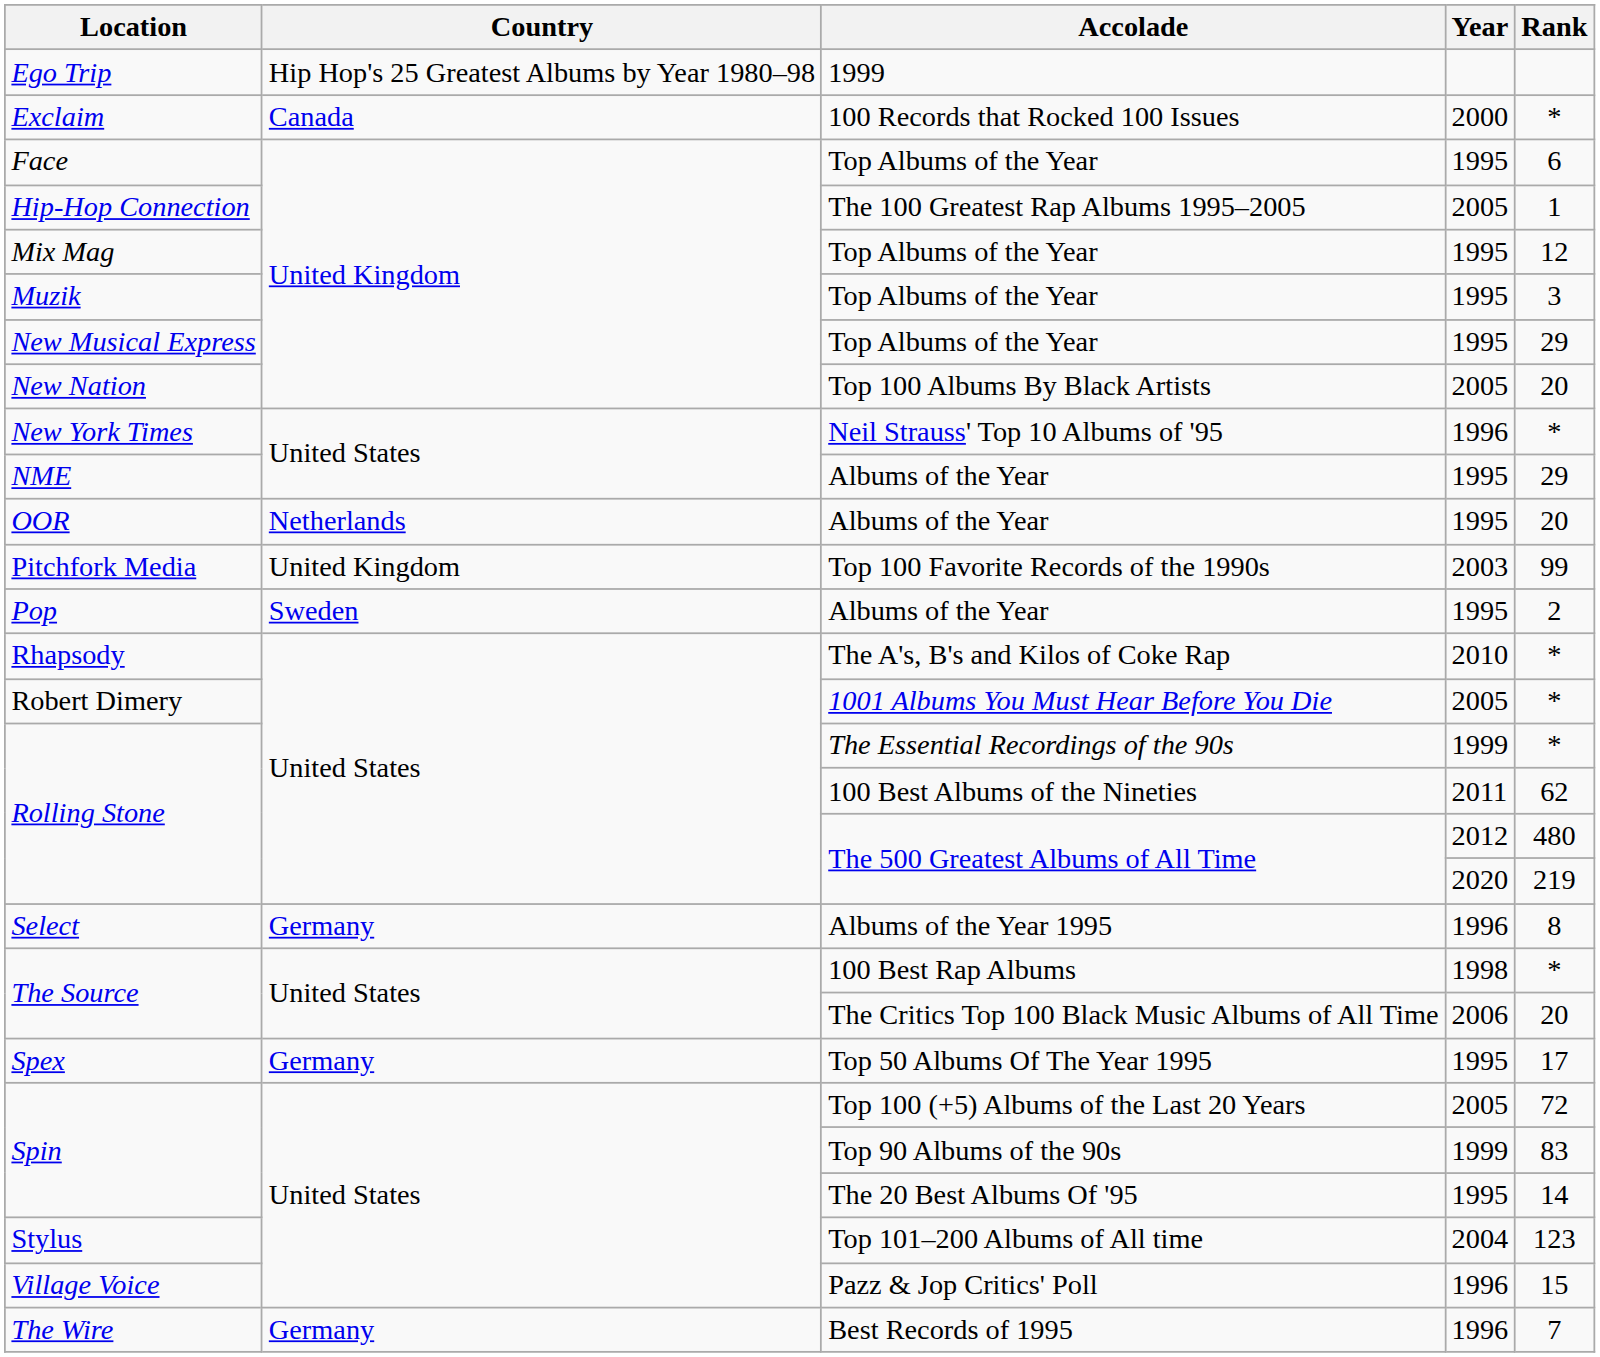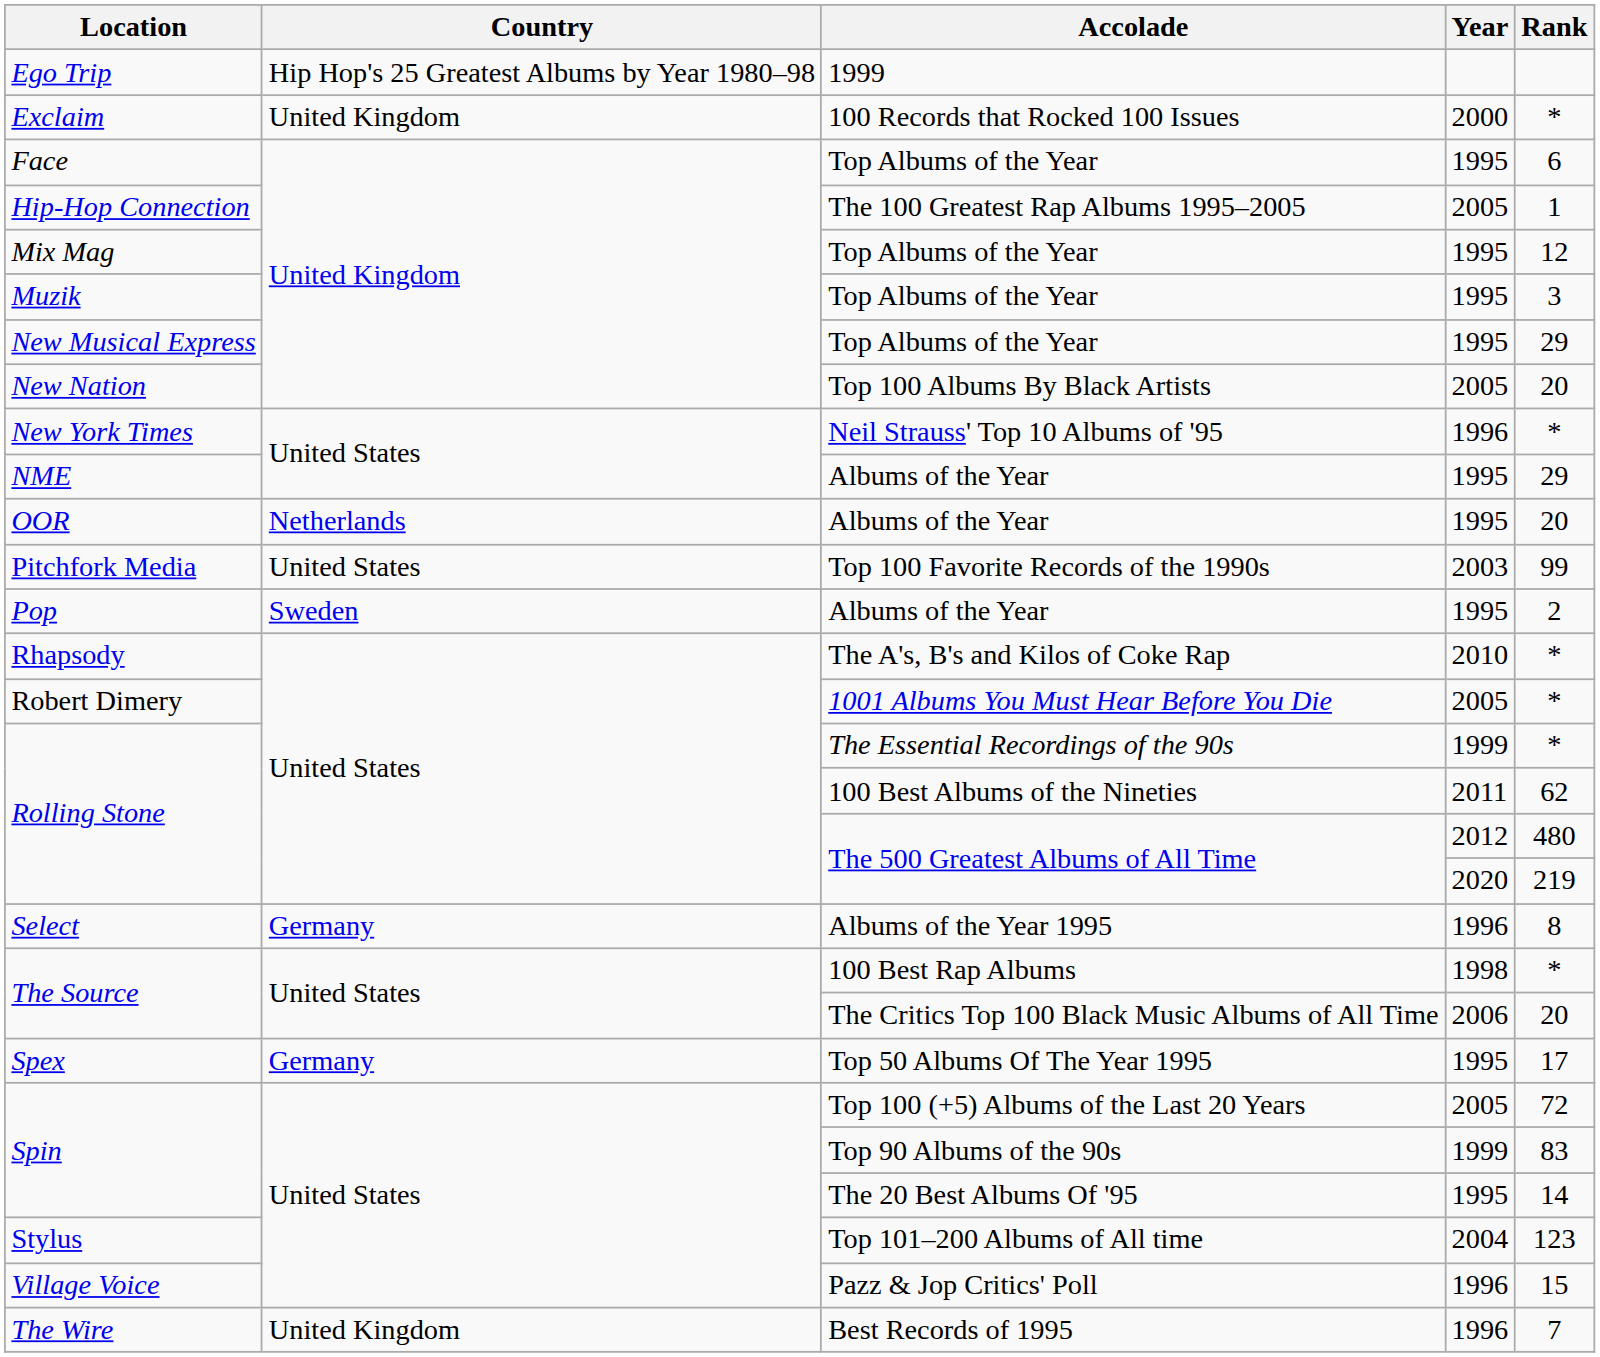Exclaim | Country: Canada -> United Kingdom
Pitchfork Media | Country: United Kingdom -> United States
The Wire | Country: Germany -> United Kingdom
